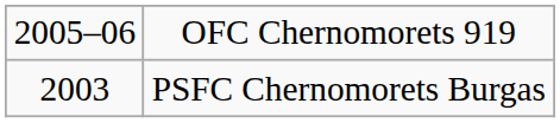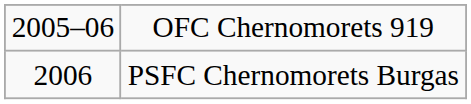PSFC Chernomorets Burgas | column 1: 2003 -> 2006
